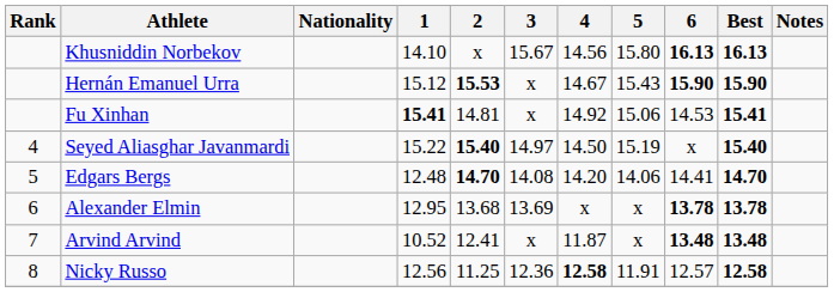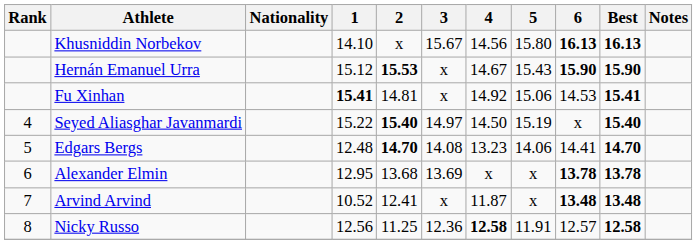Edgars Bergs | 4: 14.20 -> 13.23
